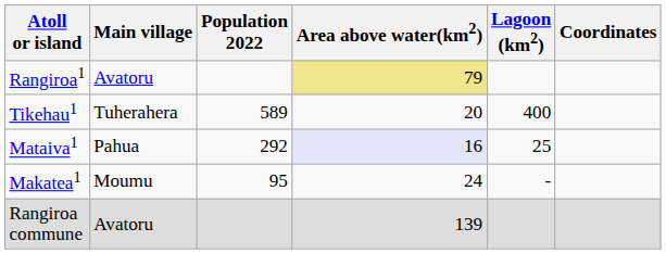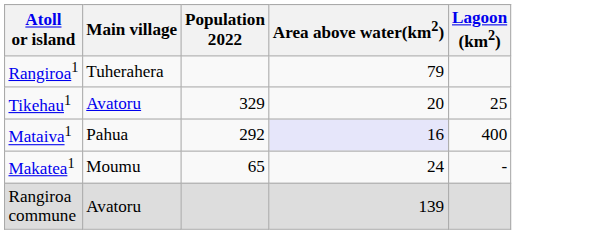- column: Coordinates
Rangiroa1 | Main village: Avatoru -> Tuherahera
Rangiroa1 | Area above water(km2): khaki background -> no background
Tikehau1 | Main village: Tuherahera -> Avatoru
Tikehau1 | Population 2022: 589 -> 329
Tikehau1 | Lagoon (km2): 400 -> 25
Mataiva1 | Lagoon (km2): 25 -> 400
Makatea1 | Population 2022: 95 -> 65
